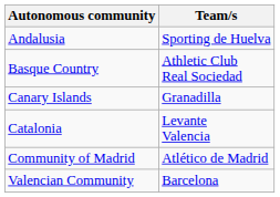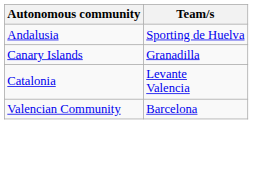- row: Basque Country | Athletic Club Real Sociedad
- row: Community of Madrid | Atlético de Madrid
